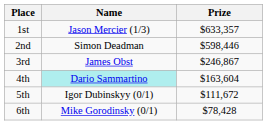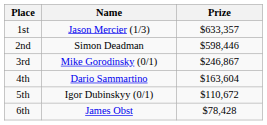3rd | Name: James Obst -> Mike Gorodinsky (0/1)
4th | Name: paleturquoise background -> no background
5th | Prize: $111,672 -> $110,672
6th | Name: Mike Gorodinsky (0/1) -> James Obst
